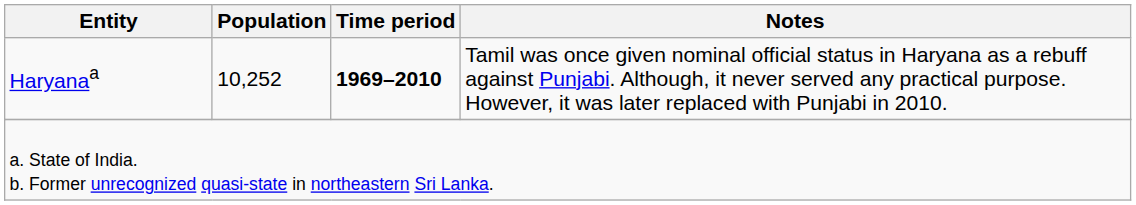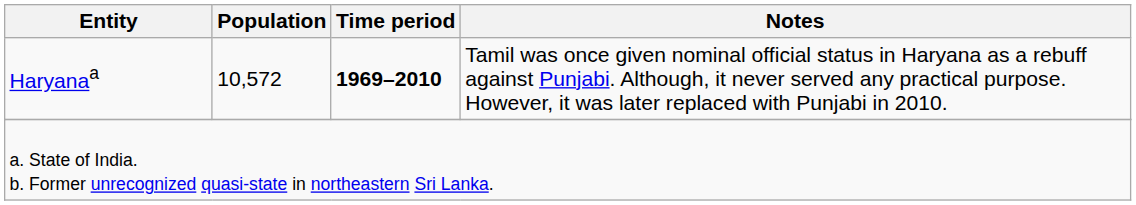Haryanaa | Population: 10,252 -> 10,572
